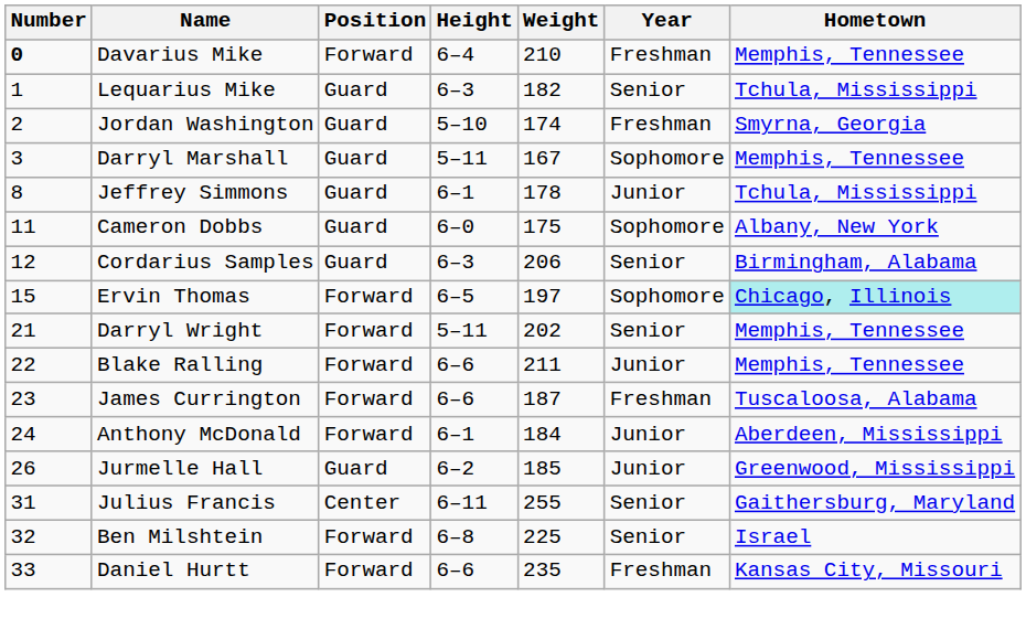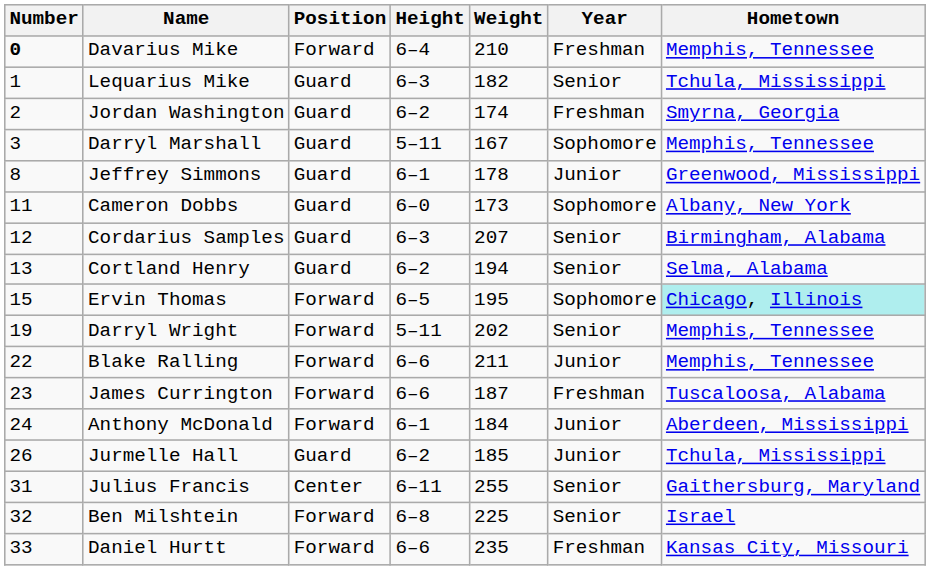Jordan Washington | Height: 5–10 -> 6–2
Jeffrey Simmons | Hometown: Tchula, Mississippi -> Greenwood, Mississippi
Cameron Dobbs | Weight: 175 -> 173
Cordarius Samples | Weight: 206 -> 207
+ row: 13 | Cortland Henry | Guard | 6–2 | 194 | Senior | Selma, Alabama
Ervin Thomas | Weight: 197 -> 195
Darryl Wright | Number: 21 -> 19
Jurmelle Hall | Hometown: Greenwood, Mississippi -> Tchula, Mississippi
